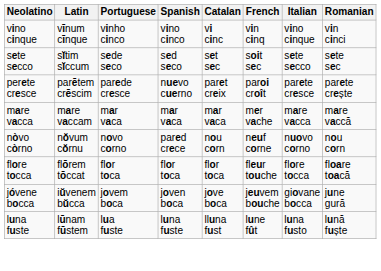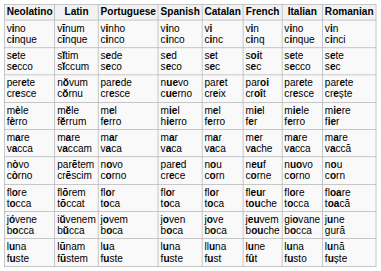perete cresce | Latin: parētem crēscim -> nŏvum cŏrnu
+ row: mèle fèrro | mĕle fĕrrum | mel ferro | miel hierro | mel ferro | miel fer | miele ferro | miere fier
nòvo còrno | Latin: nŏvum cŏrnu -> parētem crēscim
